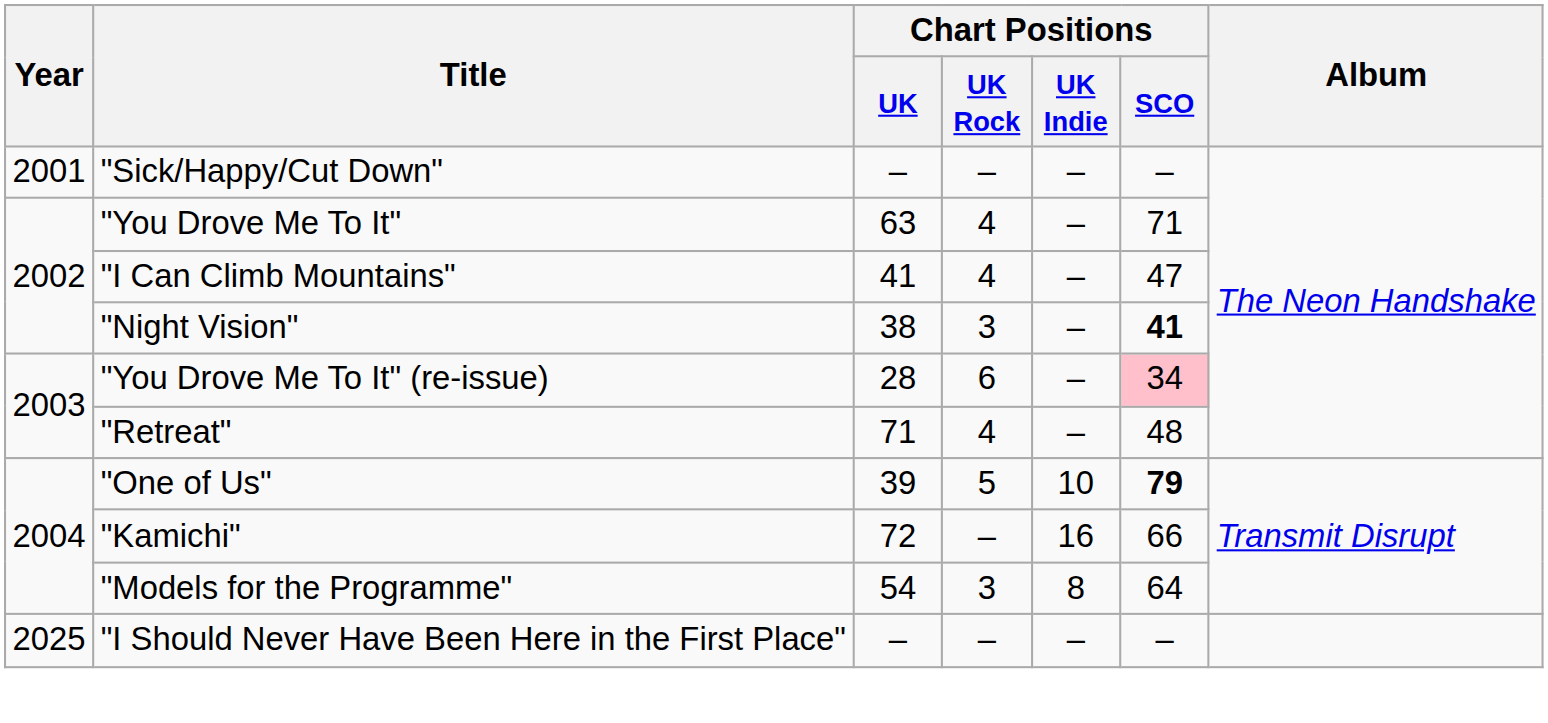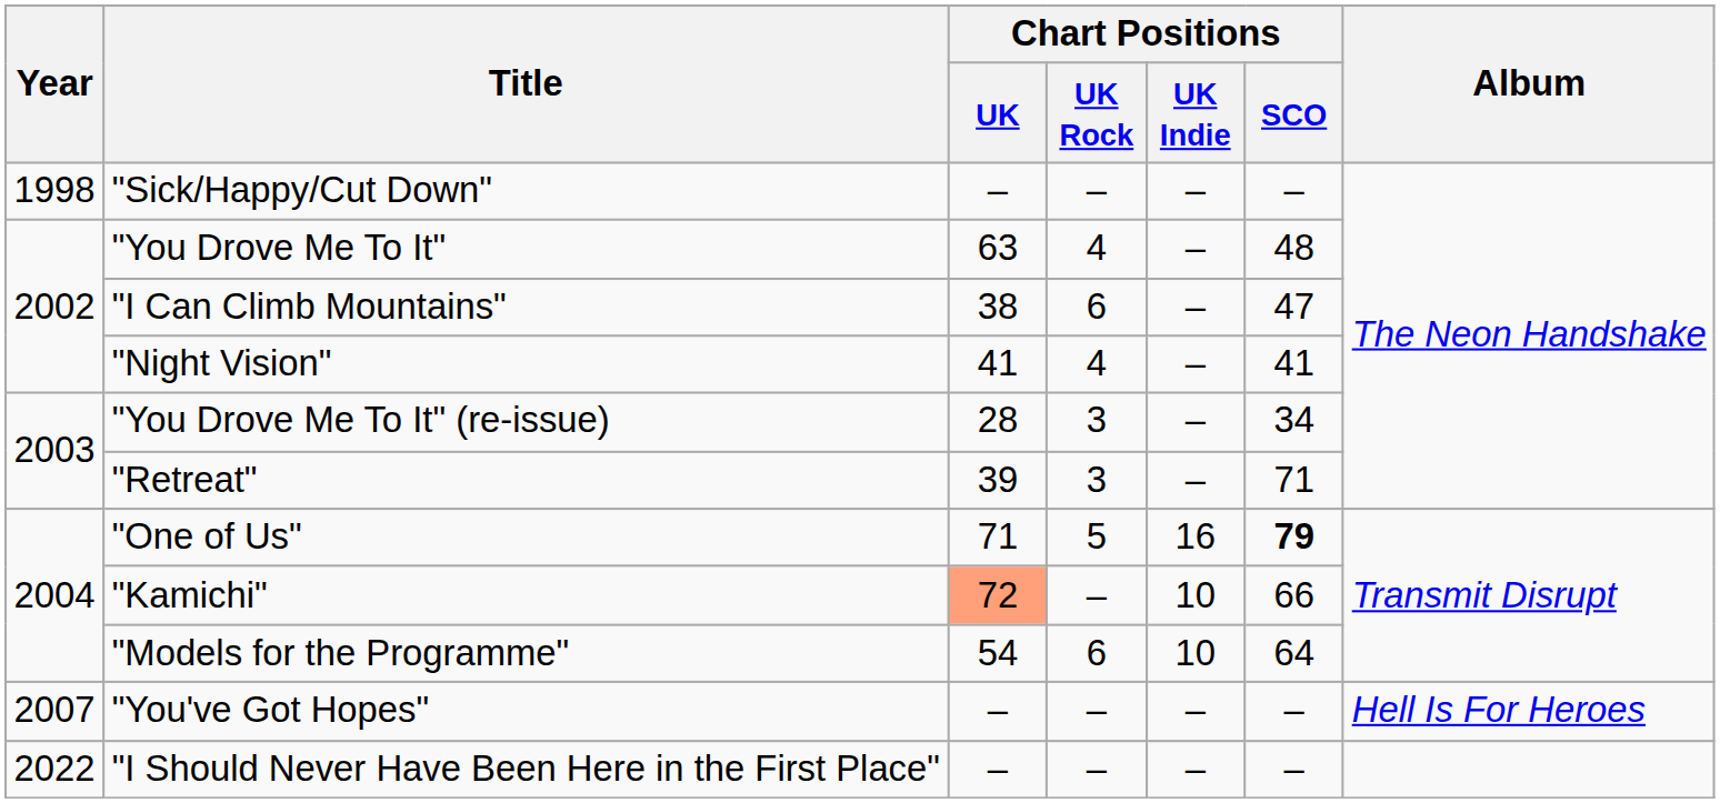"Sick/Happy/Cut Down" | Year: 2001 -> 1998
"You Drove Me To It" | Chart Positions / SCO: 71 -> 48
"I Can Climb Mountains" | Chart Positions / UK: 41 -> 38
"I Can Climb Mountains" | Chart Positions / UK Rock: 4 -> 6
"Night Vision" | Chart Positions / UK: 38 -> 41
"Night Vision" | Chart Positions / UK Rock: 3 -> 4
"Night Vision" | Chart Positions / SCO: bold -> normal
"You Drove Me To It" (re-issue) | Chart Positions / UK Rock: 6 -> 3
"You Drove Me To It" (re-issue) | Chart Positions / SCO: pink background -> no background
"Retreat" | Chart Positions / UK: 71 -> 39
"Retreat" | Chart Positions / UK Rock: 4 -> 3
"Retreat" | Chart Positions / SCO: 48 -> 71
"One of Us" | Chart Positions / UK: 39 -> 71
"One of Us" | Chart Positions / UK Indie: 10 -> 16
"Kamichi" | Chart Positions / UK: no background -> lightsalmon background
"Kamichi" | Chart Positions / UK Indie: 16 -> 10
"Models for the Programme" | Chart Positions / UK Rock: 3 -> 6
"Models for the Programme" | Chart Positions / UK Indie: 8 -> 10
+ row: 2007 | "You've Got Hopes" | – | – | – | – | Hell Is For Heroes
"I Should Never Have Been Here in the First Place" | Year: 2025 -> 2022
